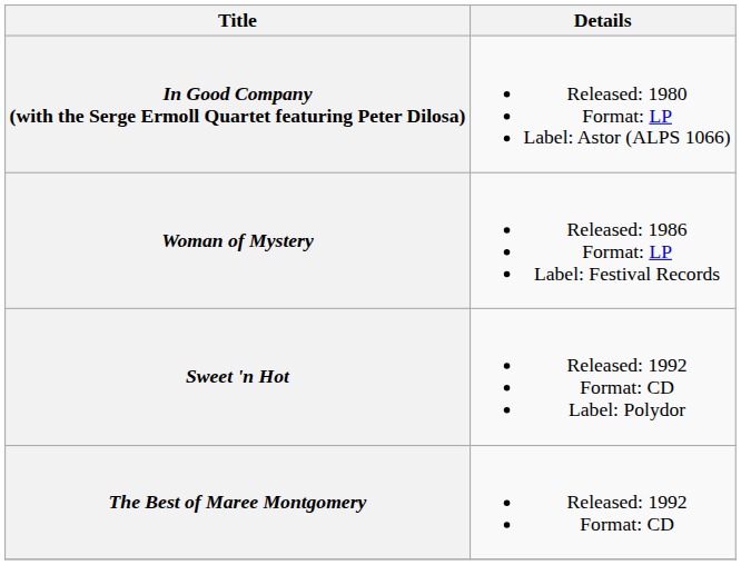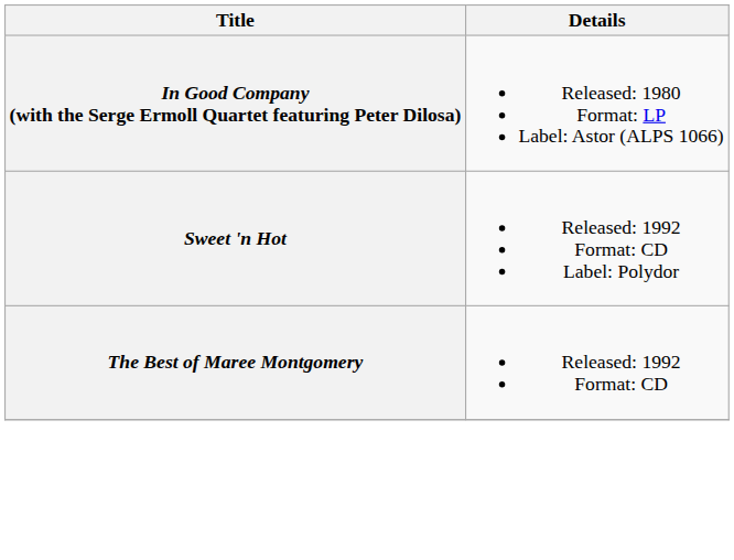- row: Woman of Mystery | Released: 1986 Format: LP Label: Festival Records
